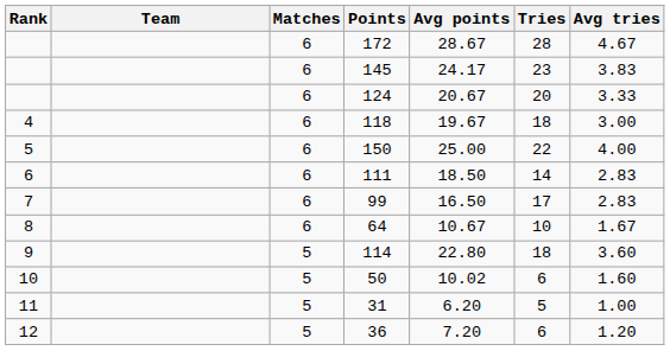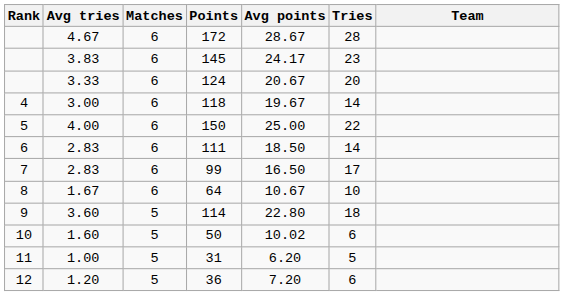columns swapped: Team <-> Avg tries
118 | Tries: 18 -> 14
